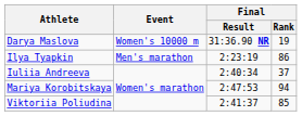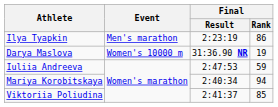rows swapped: Ilya Tyapkin <-> Darya Maslova
Iuliia Andreeva | Final / Result: 2:40:34 -> 2:47:53
Iuliia Andreeva | Final / Rank: 37 -> 59
Mariya Korobitskaya | Final / Result: 2:47:53 -> 2:40:34
